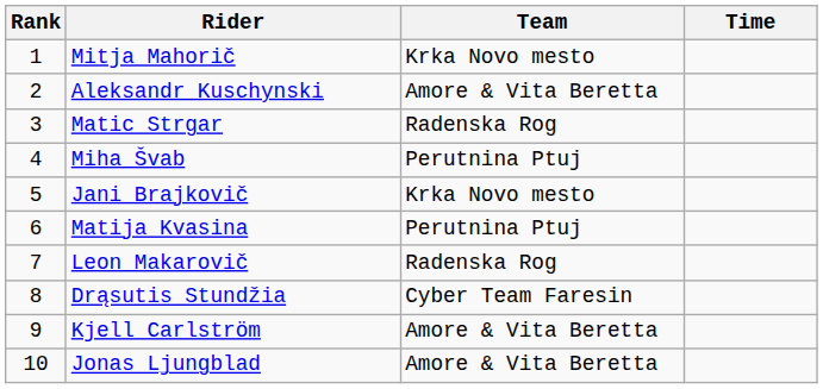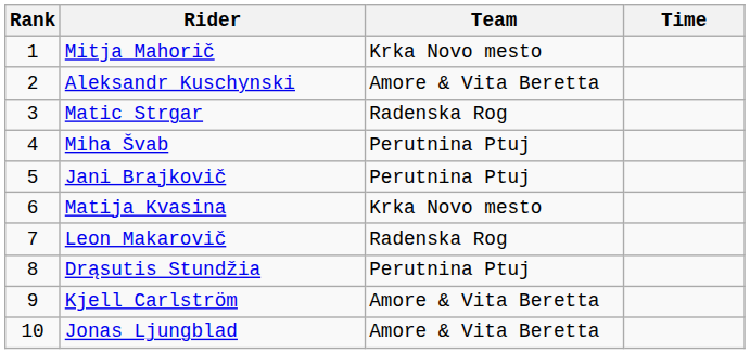Jani Brajkovič | Team: Krka Novo mesto -> Perutnina Ptuj
Matija Kvasina | Team: Perutnina Ptuj -> Krka Novo mesto
Drąsutis Stundžia | Team: Cyber Team Faresin -> Perutnina Ptuj
